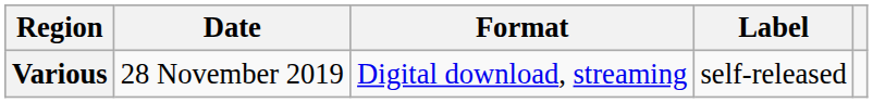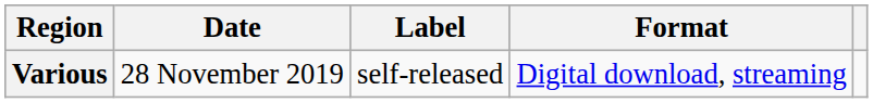columns swapped: Format <-> Label
